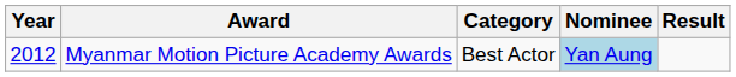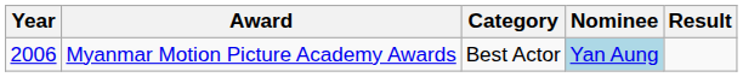Myanmar Motion Picture Academy Awards | Year: 2012 -> 2006
